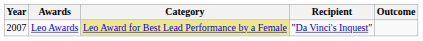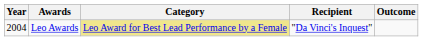Leo Awards | Year: 2007 -> 2004
